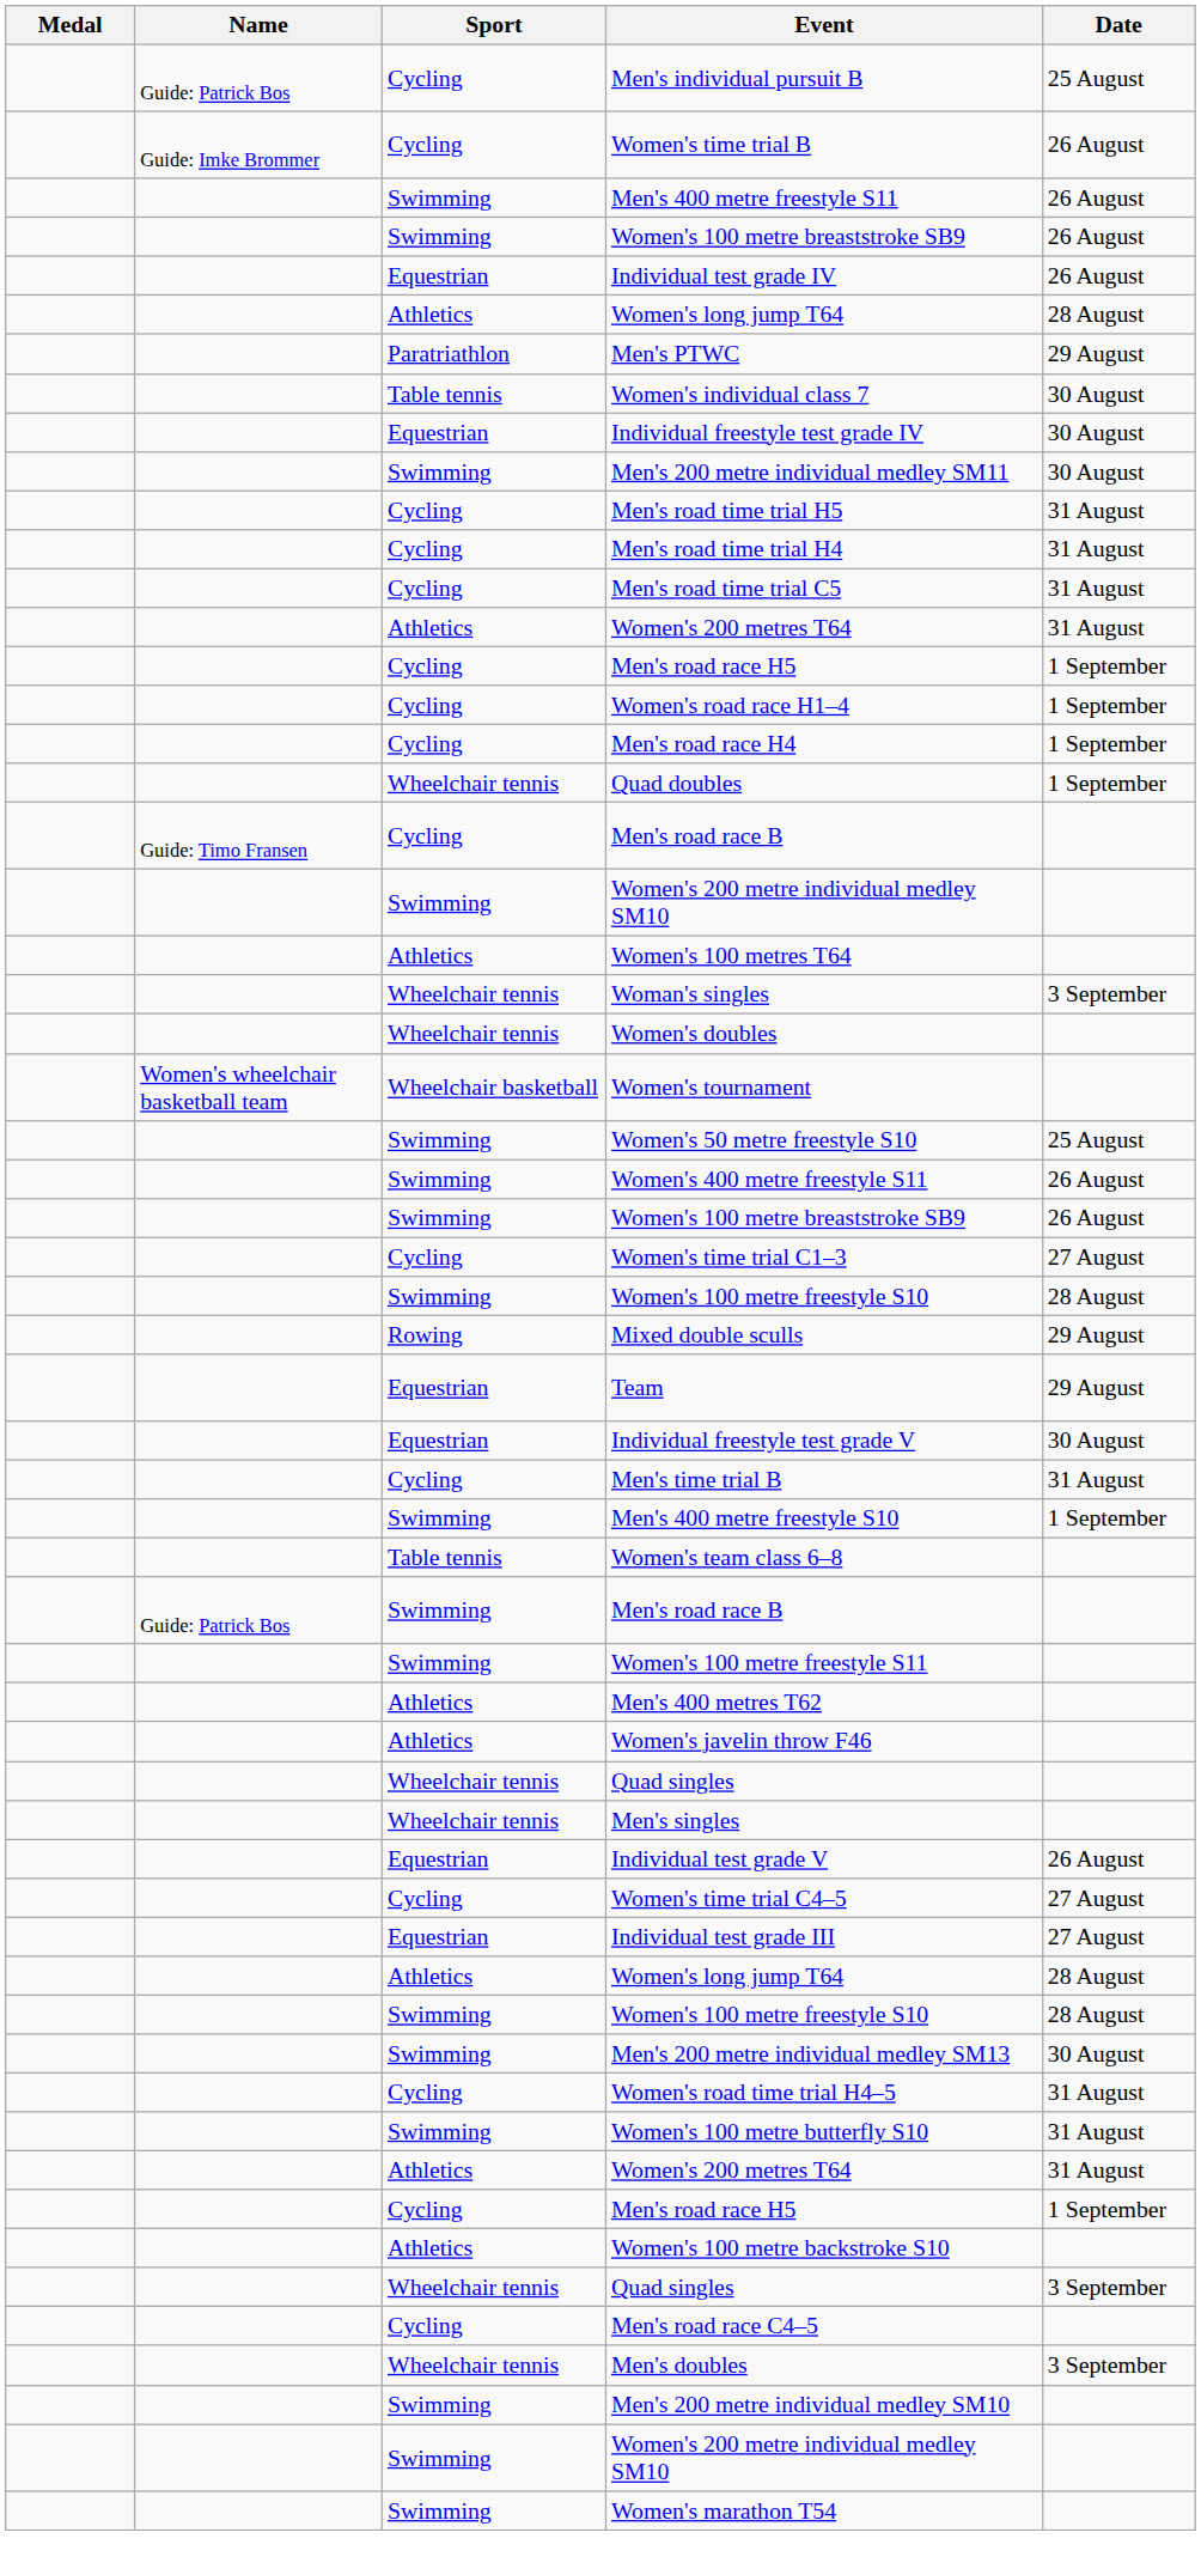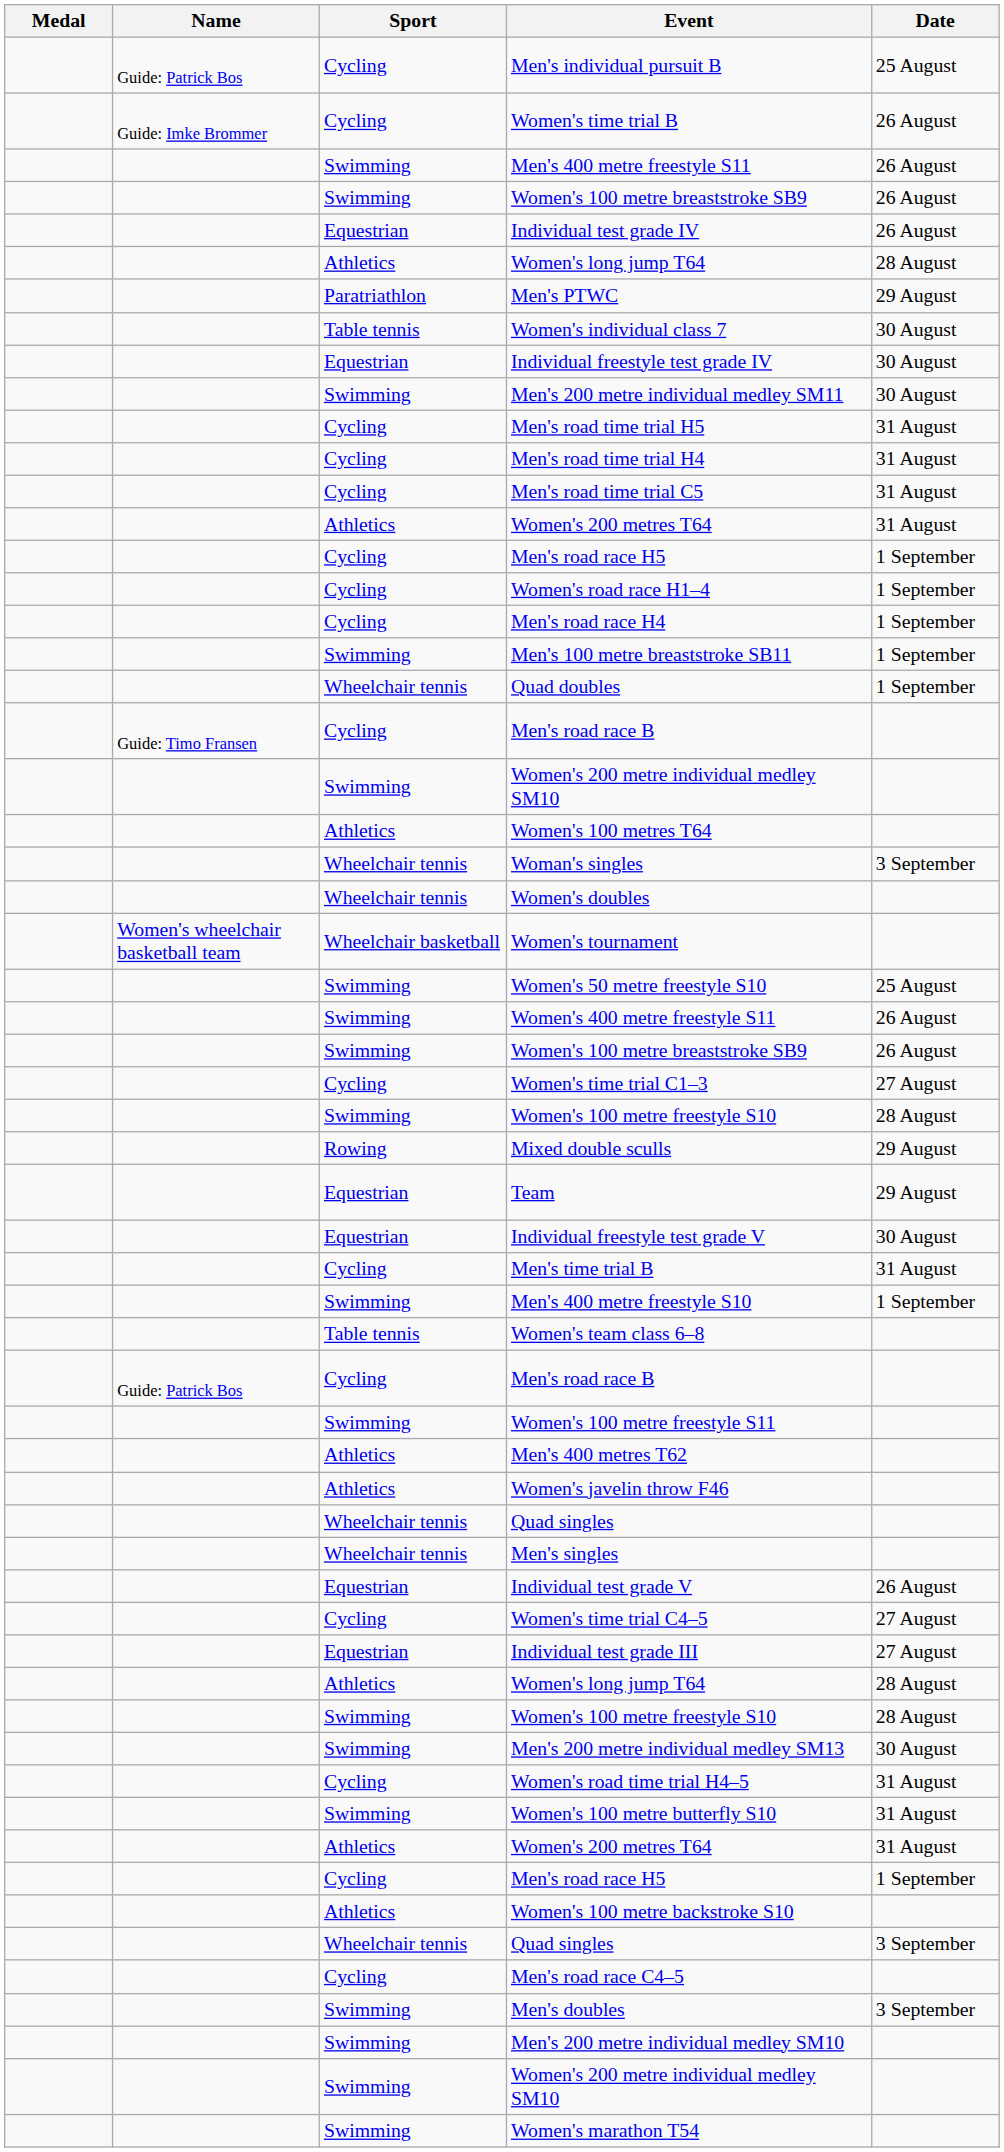+ row: Swimming | Men's 100 metre breaststroke SB11 | 1 September
Guide: Patrick Bos / Men's road race B | Sport: Swimming -> Cycling
Men's doubles | Sport: Wheelchair tennis -> Swimming
